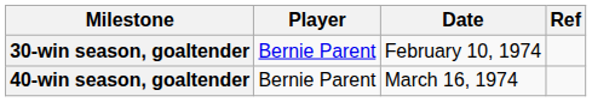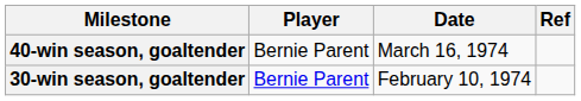rows swapped: 30-win season, goaltender <-> 40-win season, goaltender
